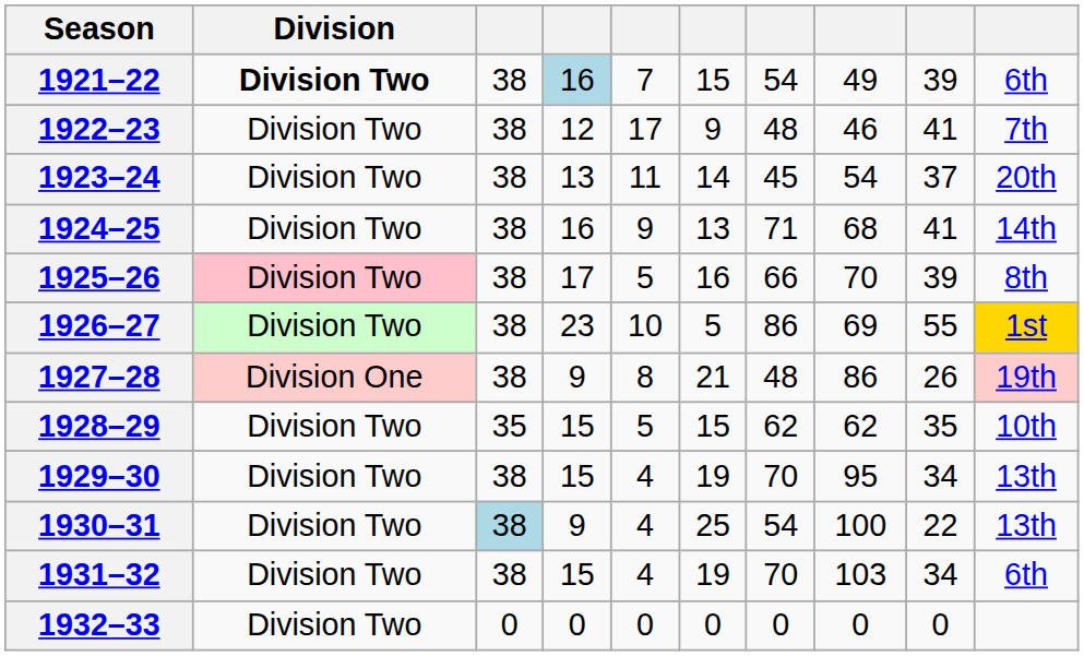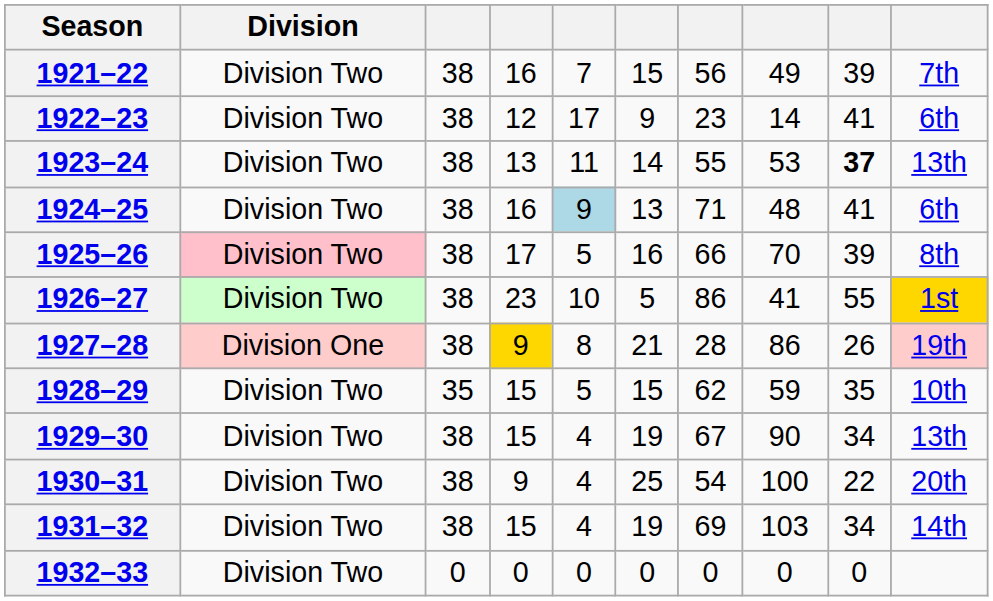1921–22 | Division: bold -> normal
1921–22 | column 4: lightblue background -> no background
1921–22 | column 7: 54 -> 56
1921–22 | column 10: 6th -> 7th
1922–23 | column 7: 48 -> 23
1922–23 | column 8: 46 -> 14
1922–23 | column 10: 7th -> 6th
1923–24 | column 7: 45 -> 55
1923–24 | column 8: 54 -> 53
1923–24 | column 9: normal -> bold
1923–24 | column 10: 20th -> 13th
1924–25 | column 5: no background -> lightblue background
1924–25 | column 8: 68 -> 48
1924–25 | column 10: 14th -> 6th
1926–27 | column 8: 69 -> 41
1927–28 | column 4: no background -> gold background
1927–28 | column 7: 48 -> 28
1928–29 | column 8: 62 -> 59
1929–30 | column 7: 70 -> 67
1929–30 | column 8: 95 -> 90
1930–31 | column 3: lightblue background -> no background
1930–31 | column 10: 13th -> 20th
1931–32 | column 7: 70 -> 69
1931–32 | column 10: 6th -> 14th
